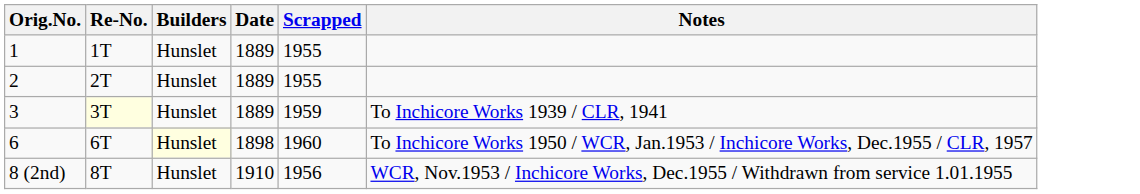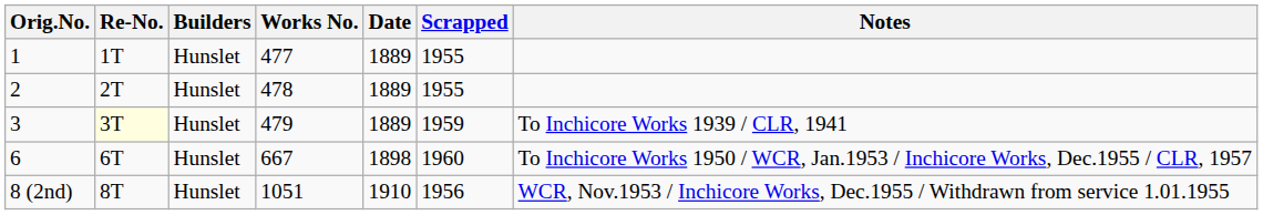+ column: Works No. | 477 | 478 | 479 | 667 | 1051
6 | Builders: lightyellow background -> no background
